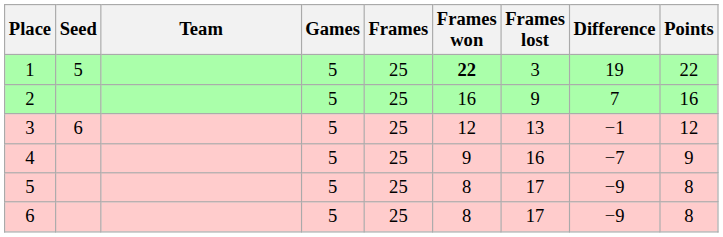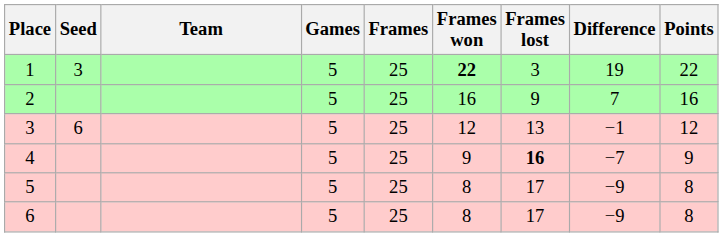1 | Seed: 5 -> 3
4 | Frames lost: normal -> bold
